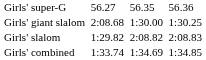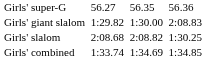Girls' giant slalom | column 3: 2:08.68 -> 1:29.82
Girls' giant slalom | column 7: 1:30.25 -> 2:08.83
Girls' slalom | column 3: 1:29.82 -> 2:08.68
Girls' slalom | column 7: 2:08.83 -> 1:30.25
